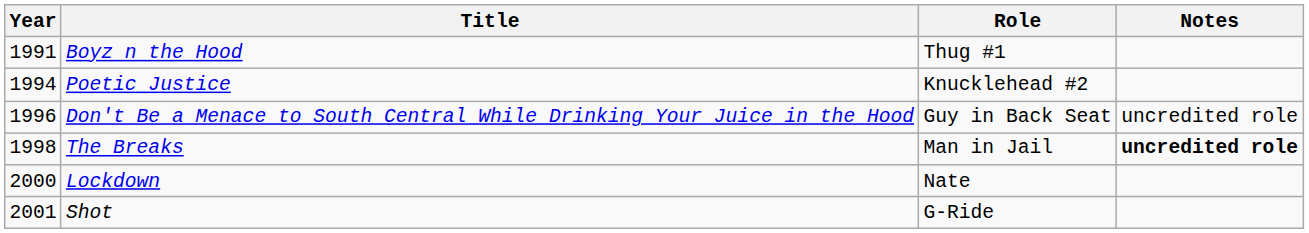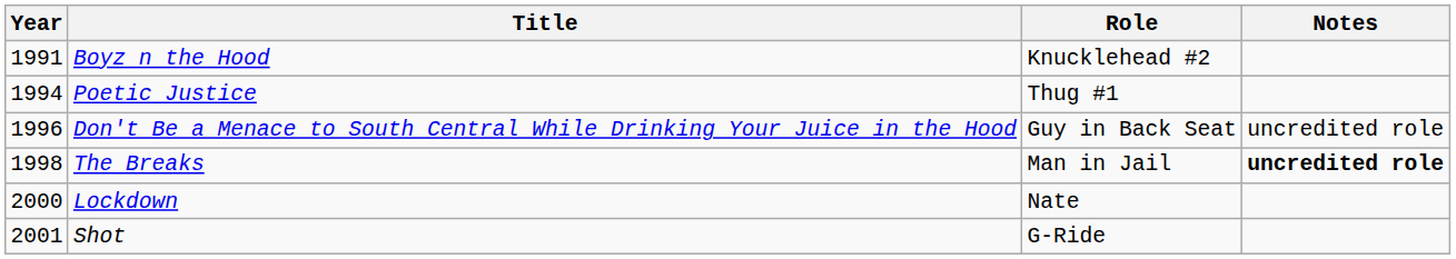Boyz n the Hood | Role: Thug #1 -> Knucklehead #2
Poetic Justice | Role: Knucklehead #2 -> Thug #1
